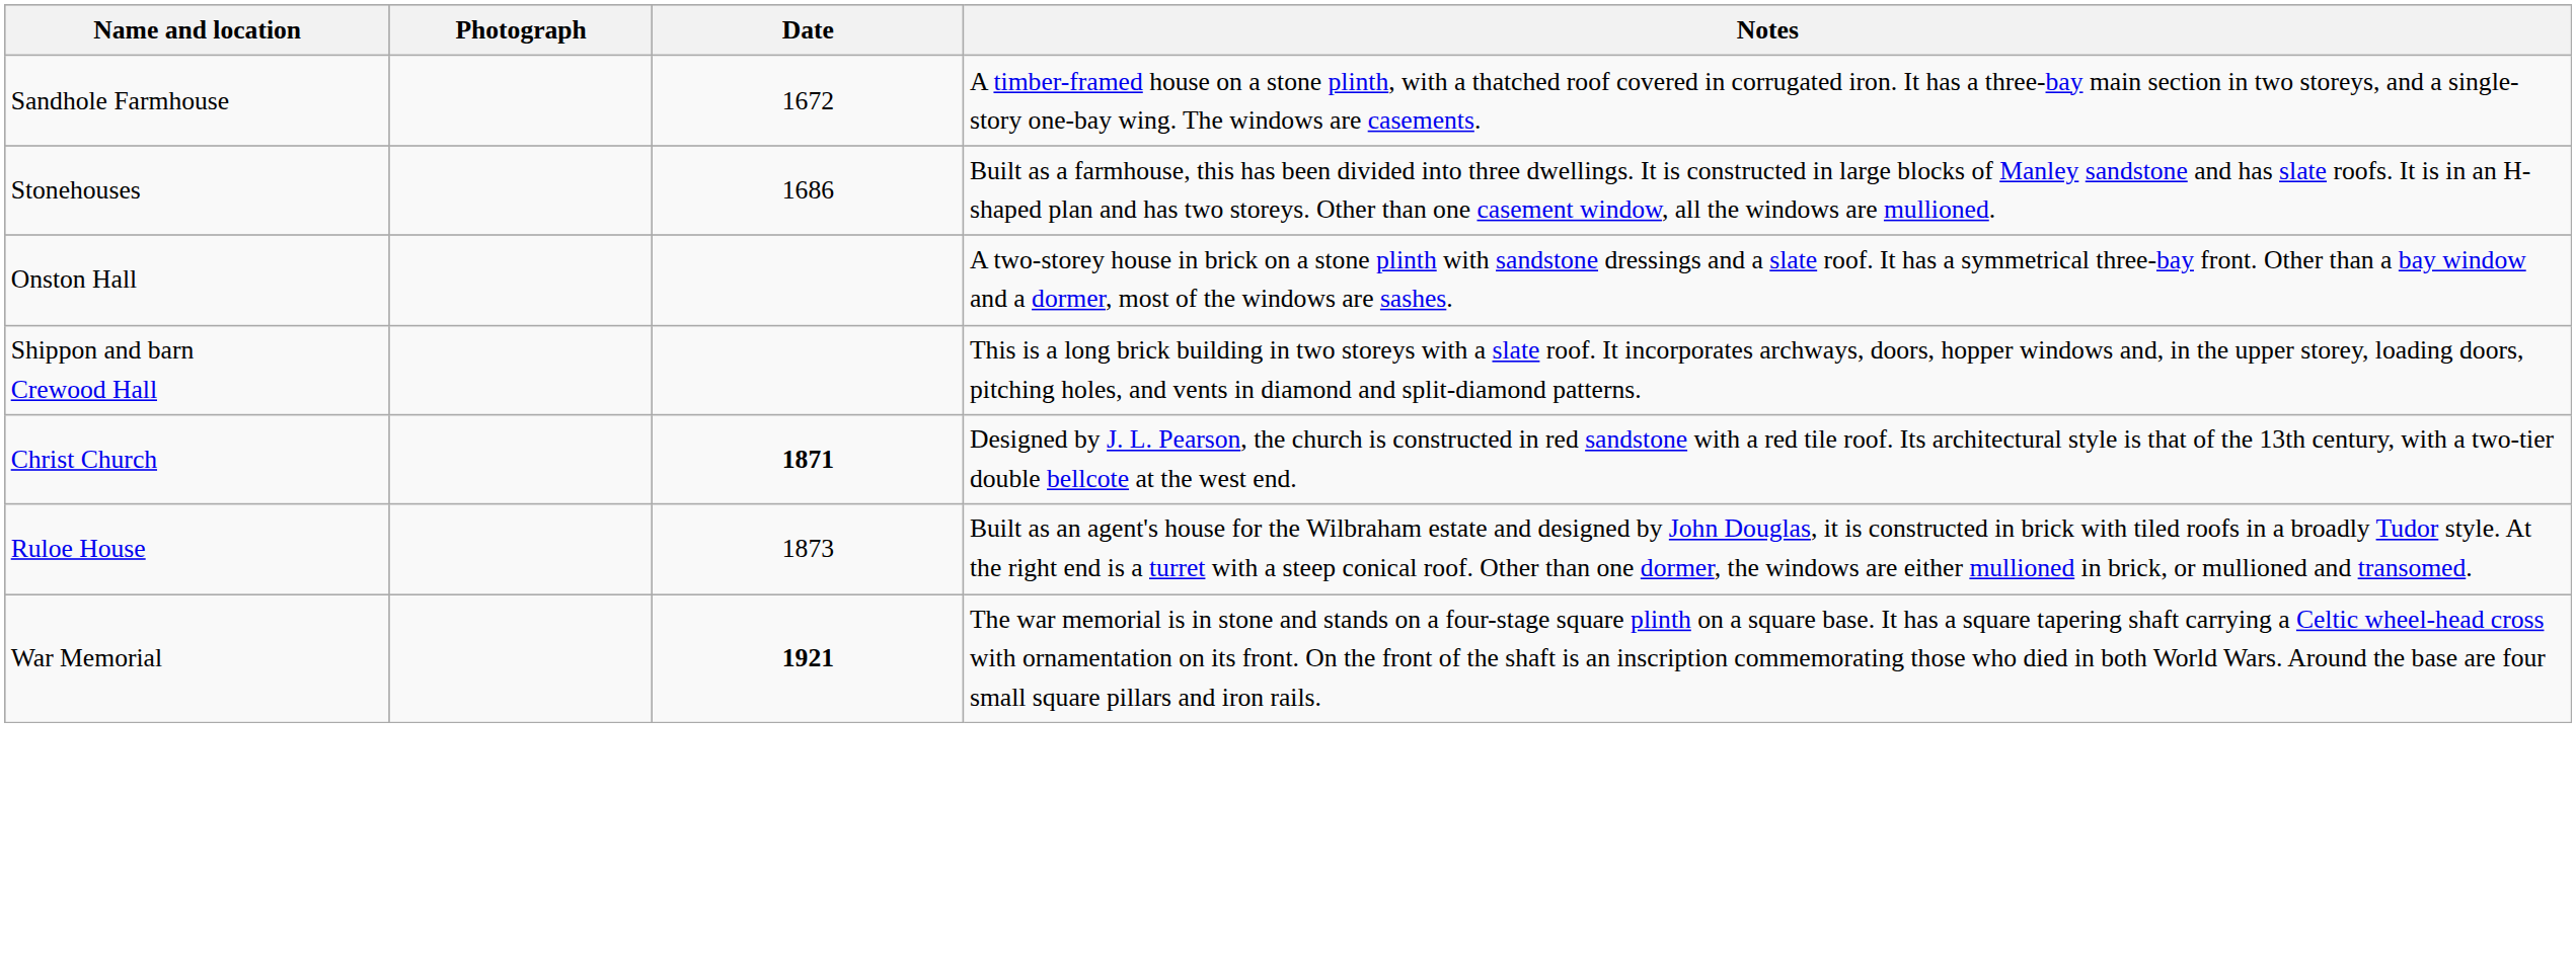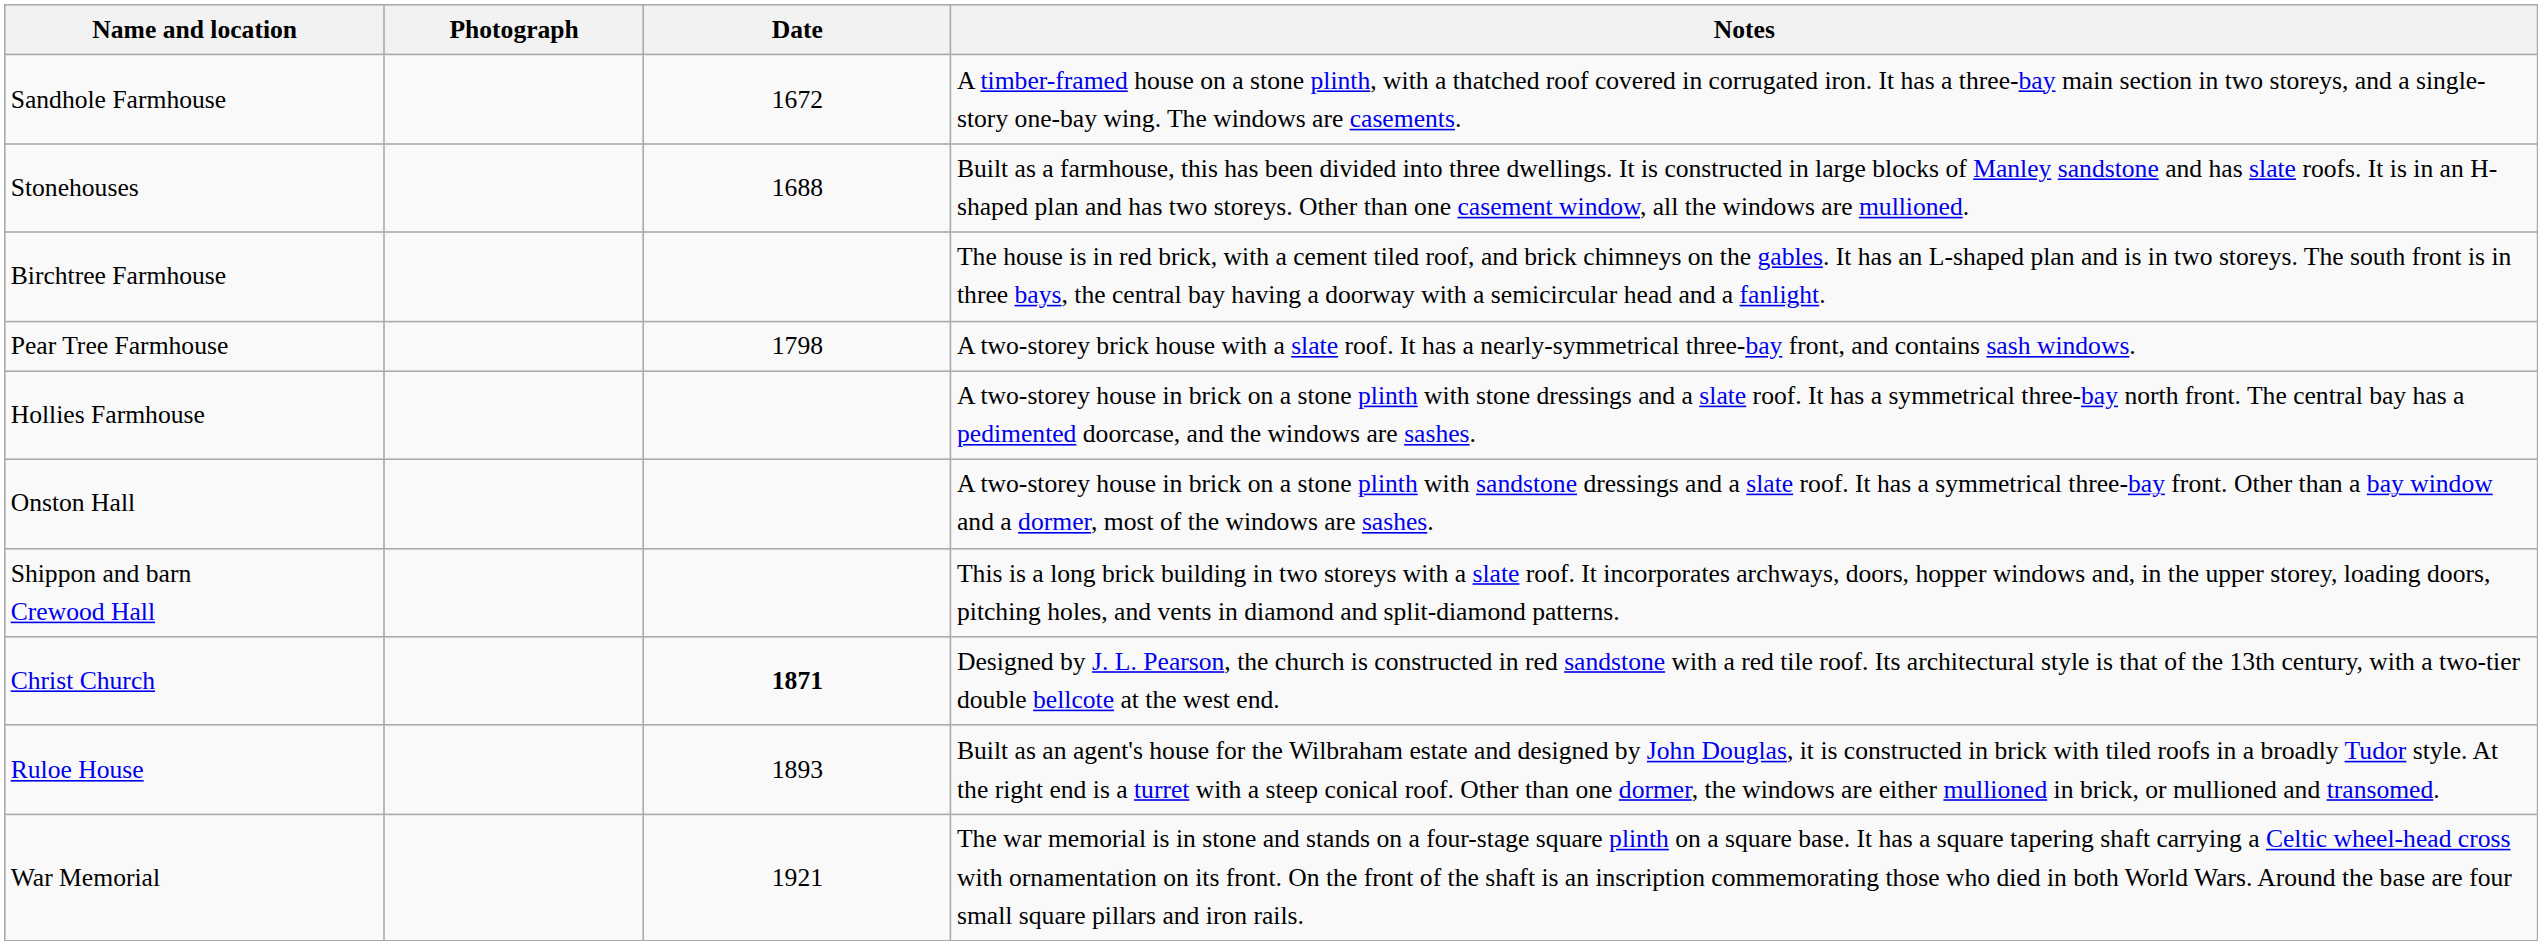Stonehouses | Date: 1686 -> 1688
+ row: Birchtree Farmhouse | The house is in red brick, with a cement tiled roof, and brick chimneys on the gables. It has an L-shaped plan and is in two storeys. The south front is in three bays, the central bay having a doorway with a semicircular head and a fanlight.
+ row: Pear Tree Farmhouse | 1798 | A two-storey brick house with a slate roof. It has a nearly-symmetrical three-bay front, and contains sash windows.
+ row: Hollies Farmhouse | A two-storey house in brick on a stone plinth with stone dressings and a slate roof. It has a symmetrical three-bay north front. The central bay has a pedimented doorcase, and the windows are sashes.
Ruloe House | Date: 1873 -> 1893
War Memorial | Date: bold -> normal
